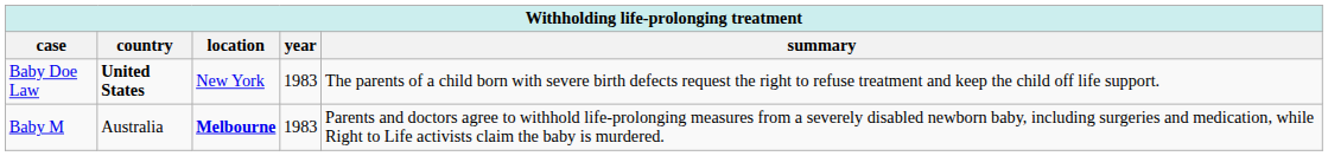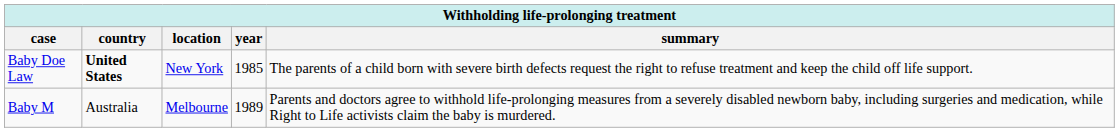Baby Doe Law | year: 1983 -> 1985
Baby M | location: bold -> normal
Baby M | year: 1983 -> 1989
